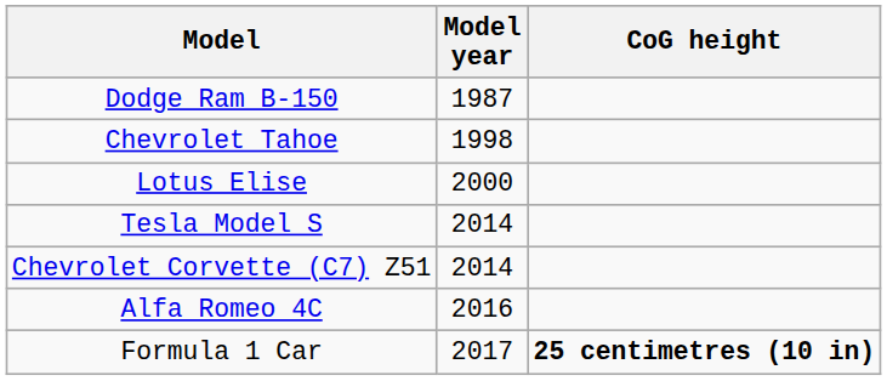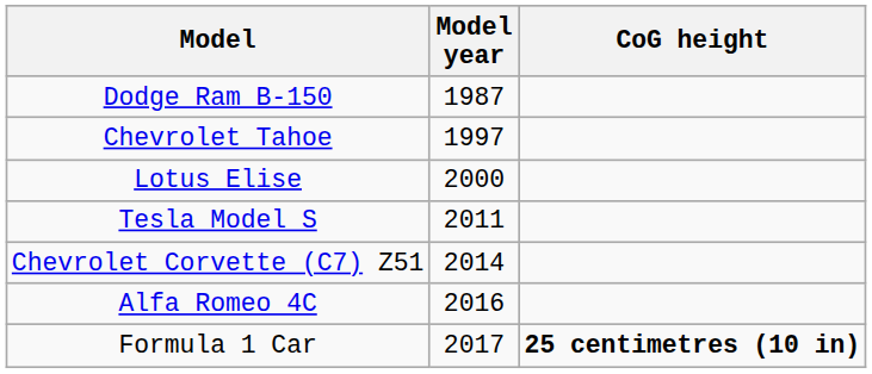Chevrolet Tahoe | Model year: 1998 -> 1997
Tesla Model S | Model year: 2014 -> 2011
